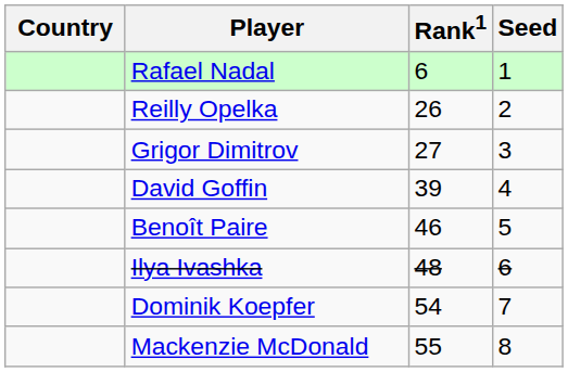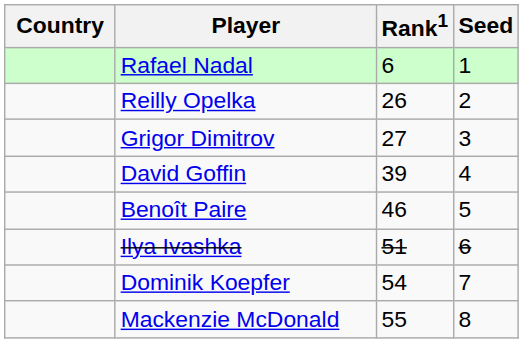Ilya Ivashka | Rank1: 48 -> 51
